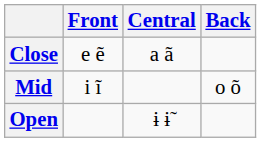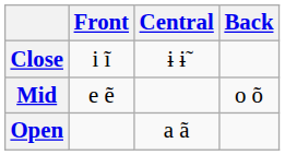Close | Front: e ẽ -> i ĩ
Close | Central: a ã -> ɨ ɨ̃
Mid | Front: i ĩ -> e ẽ
Open | Central: ɨ ɨ̃ -> a ã
